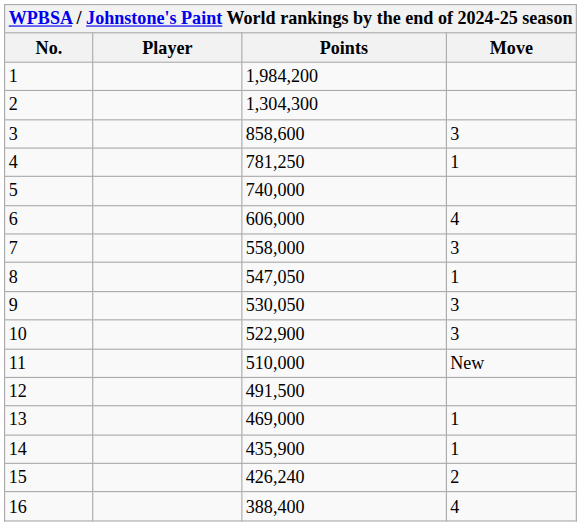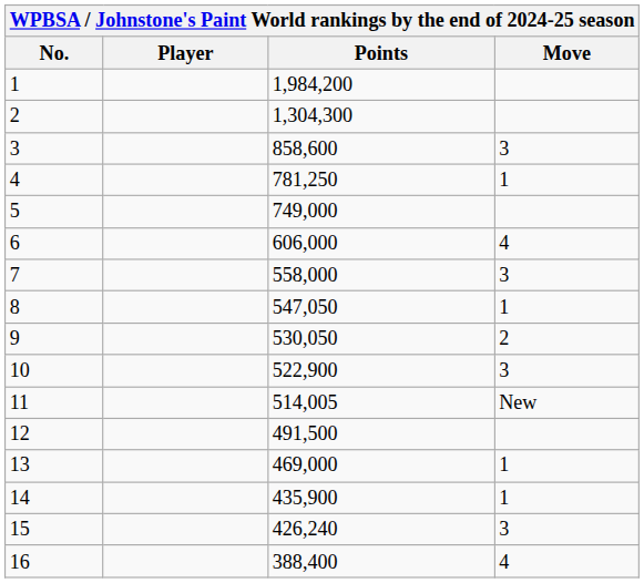5 | Points: 740,000 -> 749,000
9 | Move: 3 -> 2
11 | Points: 510,000 -> 514,005
15 | Move: 2 -> 3
